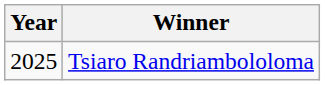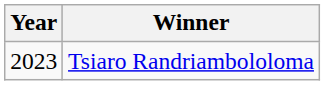Tsiaro Randriambololoma | Year: 2025 -> 2023
